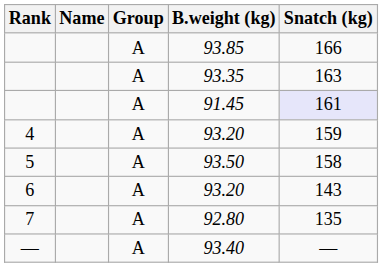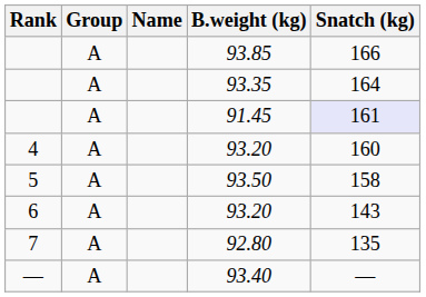columns swapped: Name <-> Group
93.35 | Snatch (kg): 163 -> 164
4 / 93.20 | Snatch (kg): 159 -> 160
